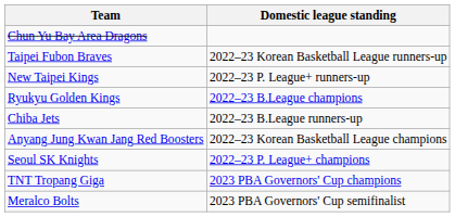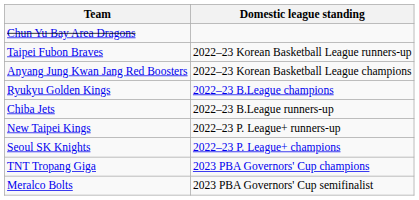rows swapped: New Taipei Kings <-> Anyang Jung Kwan Jang Red Boosters
